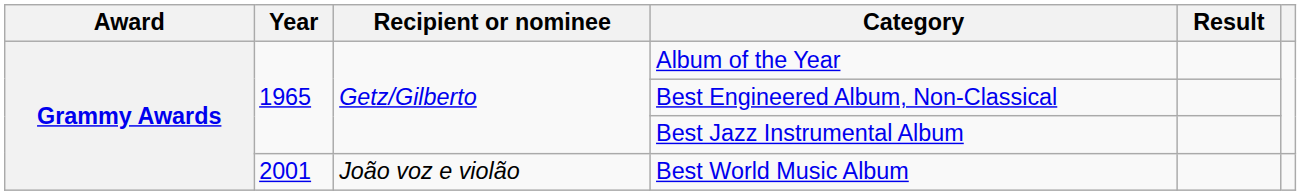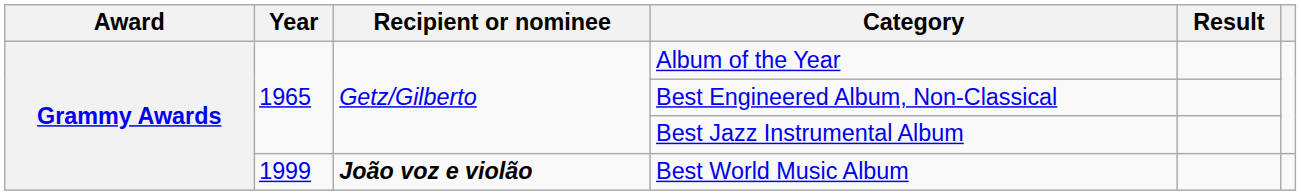Best World Music Album | Year: 2001 -> 1999
Best World Music Album | Recipient or nominee: normal -> bold
